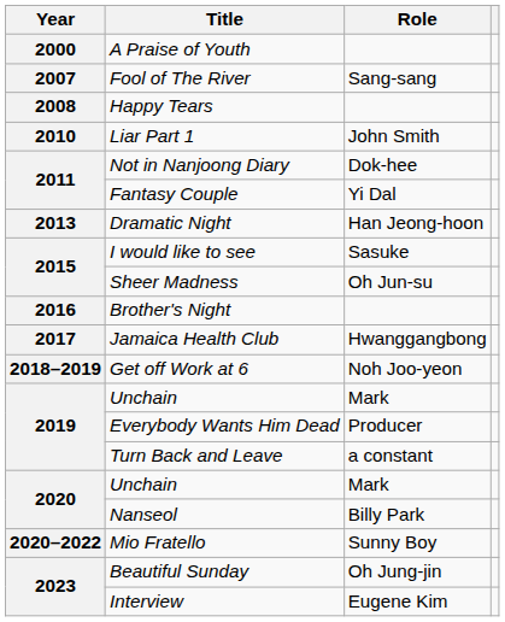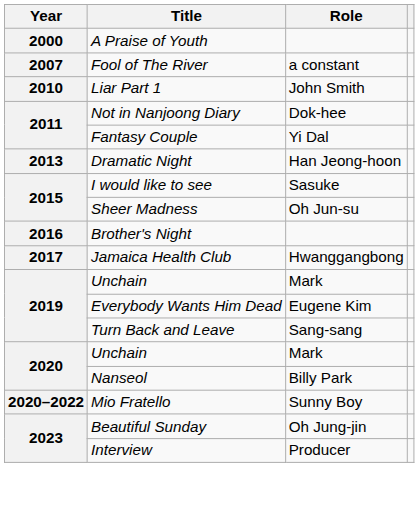Fool of The River | Role: Sang-sang -> a constant
- row: 2008 | Happy Tears
- row: 2018–2019 | Get off Work at 6 | Noh Joo-yeon
Everybody Wants Him Dead | Role: Producer -> Eugene Kim
Turn Back and Leave | Role: a constant -> Sang-sang
Interview | Role: Eugene Kim -> Producer
